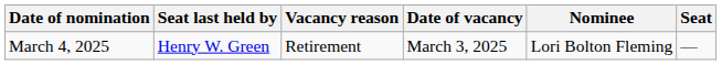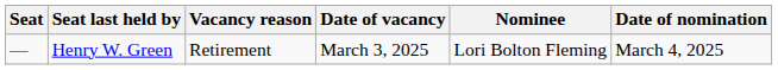columns swapped: Seat <-> Date of nomination
